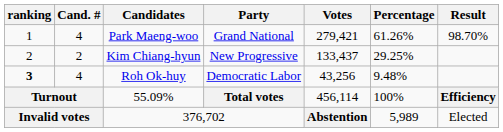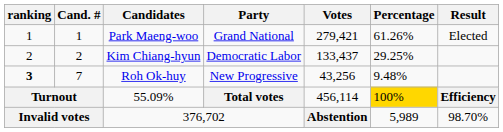Park Maeng-woo | Cand. #: 4 -> 1
Park Maeng-woo | Result: 98.70% -> Elected
Kim Chiang-hyun | Party: New Progressive -> Democratic Labor
Roh Ok-huy | Cand. #: 4 -> 7
Roh Ok-huy | Party: Democratic Labor -> New Progressive
55.09% | Percentage: no background -> gold background
376,702 | Result: Elected -> 98.70%
